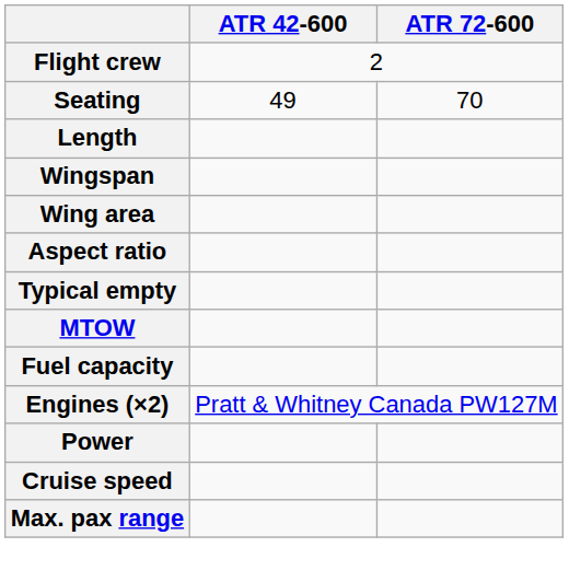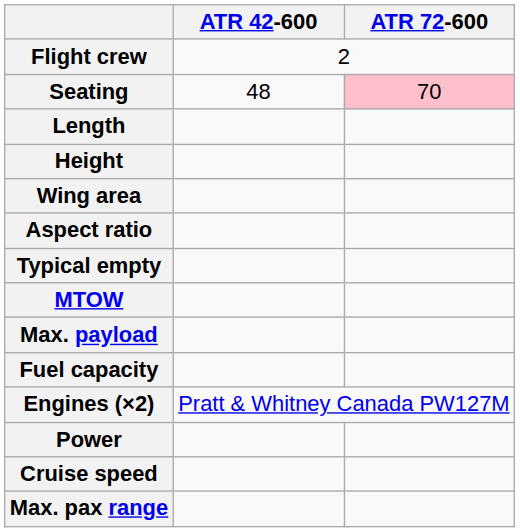Seating | ATR 42-600: 49 -> 48
Seating | ATR 72-600: no background -> pink background
- row: Wingspan
+ row: Height
+ row: Max. payload
